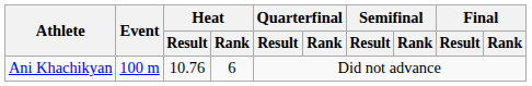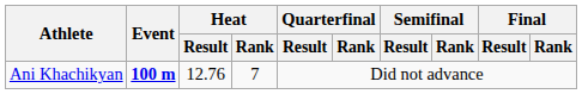Ani Khachikyan | Event: normal -> bold
Ani Khachikyan | Heat / Result: 10.76 -> 12.76
Ani Khachikyan | Heat / Rank: 6 -> 7
